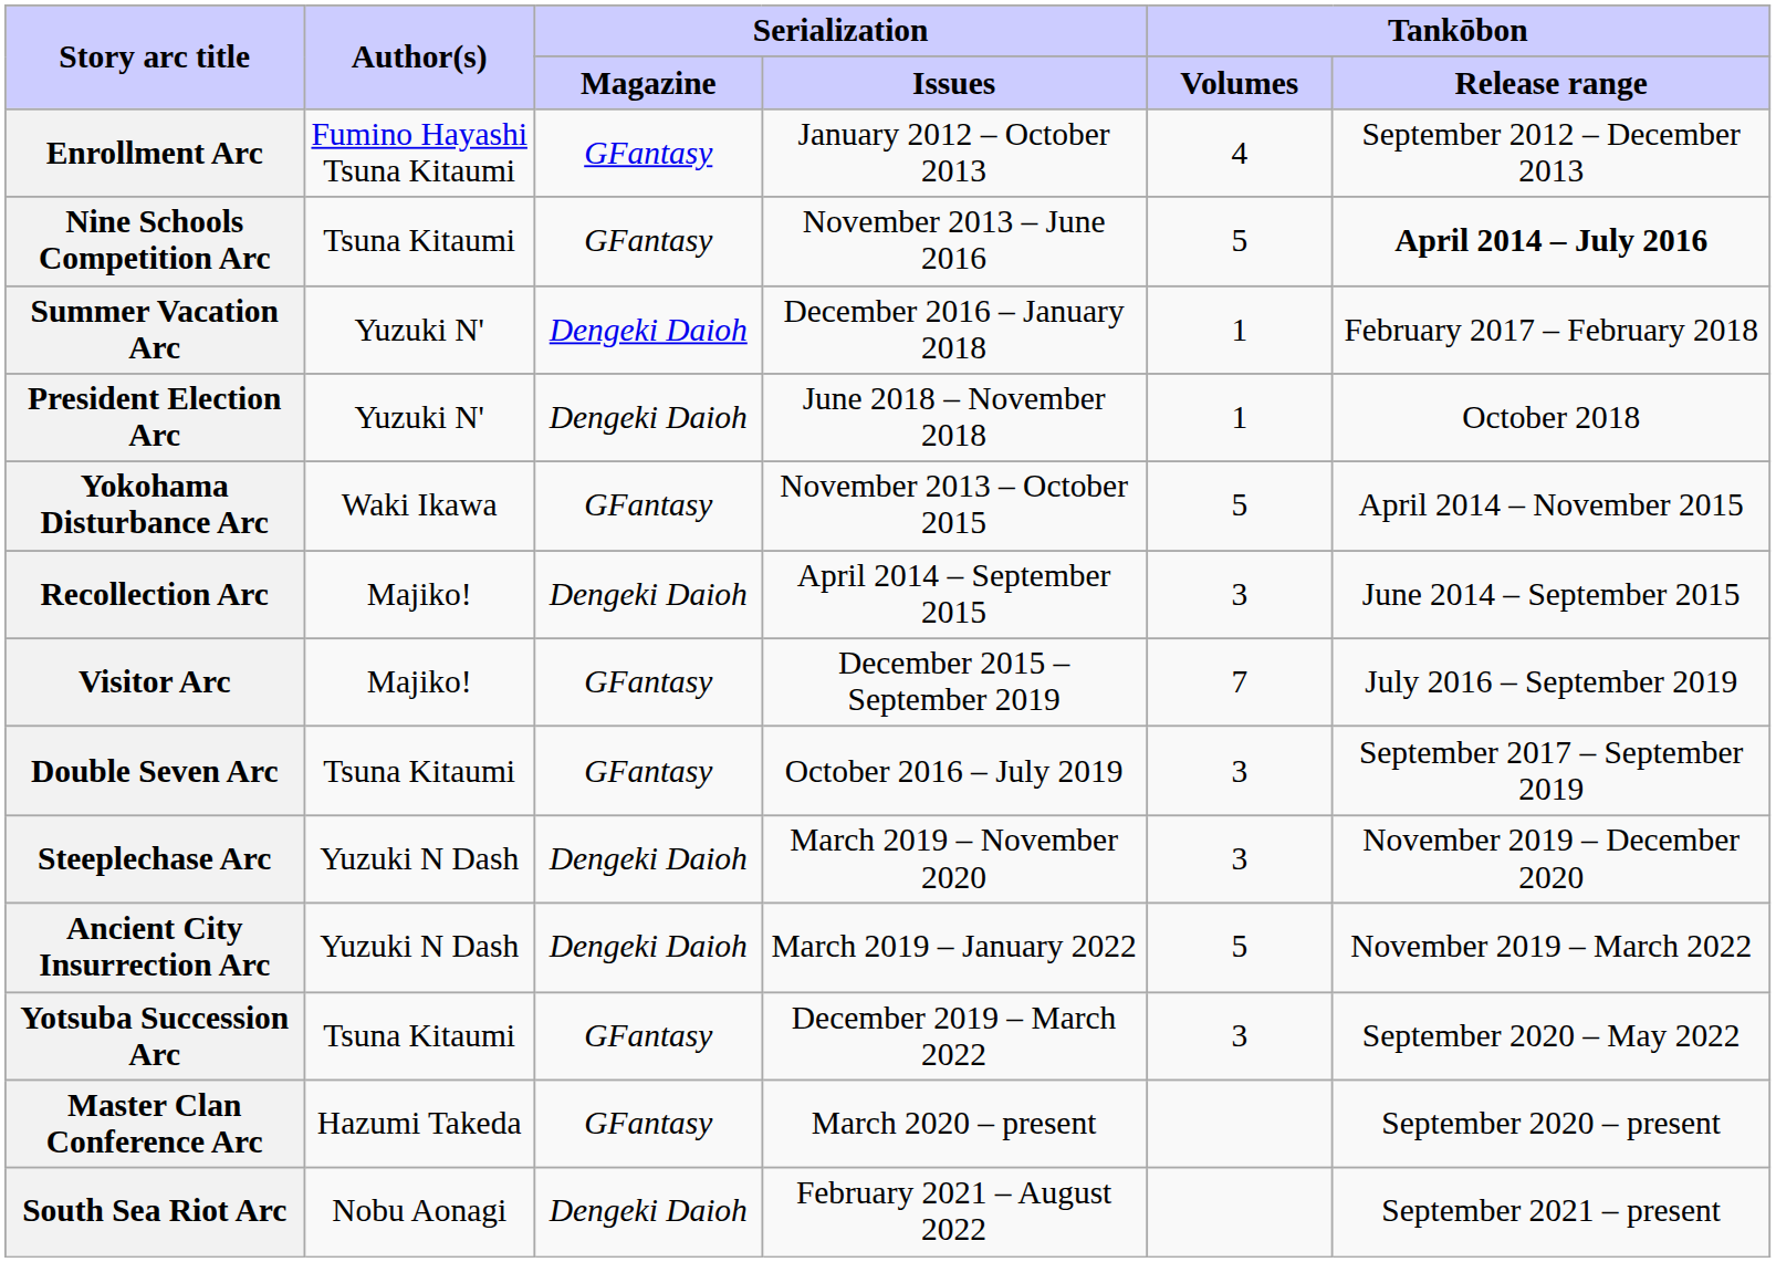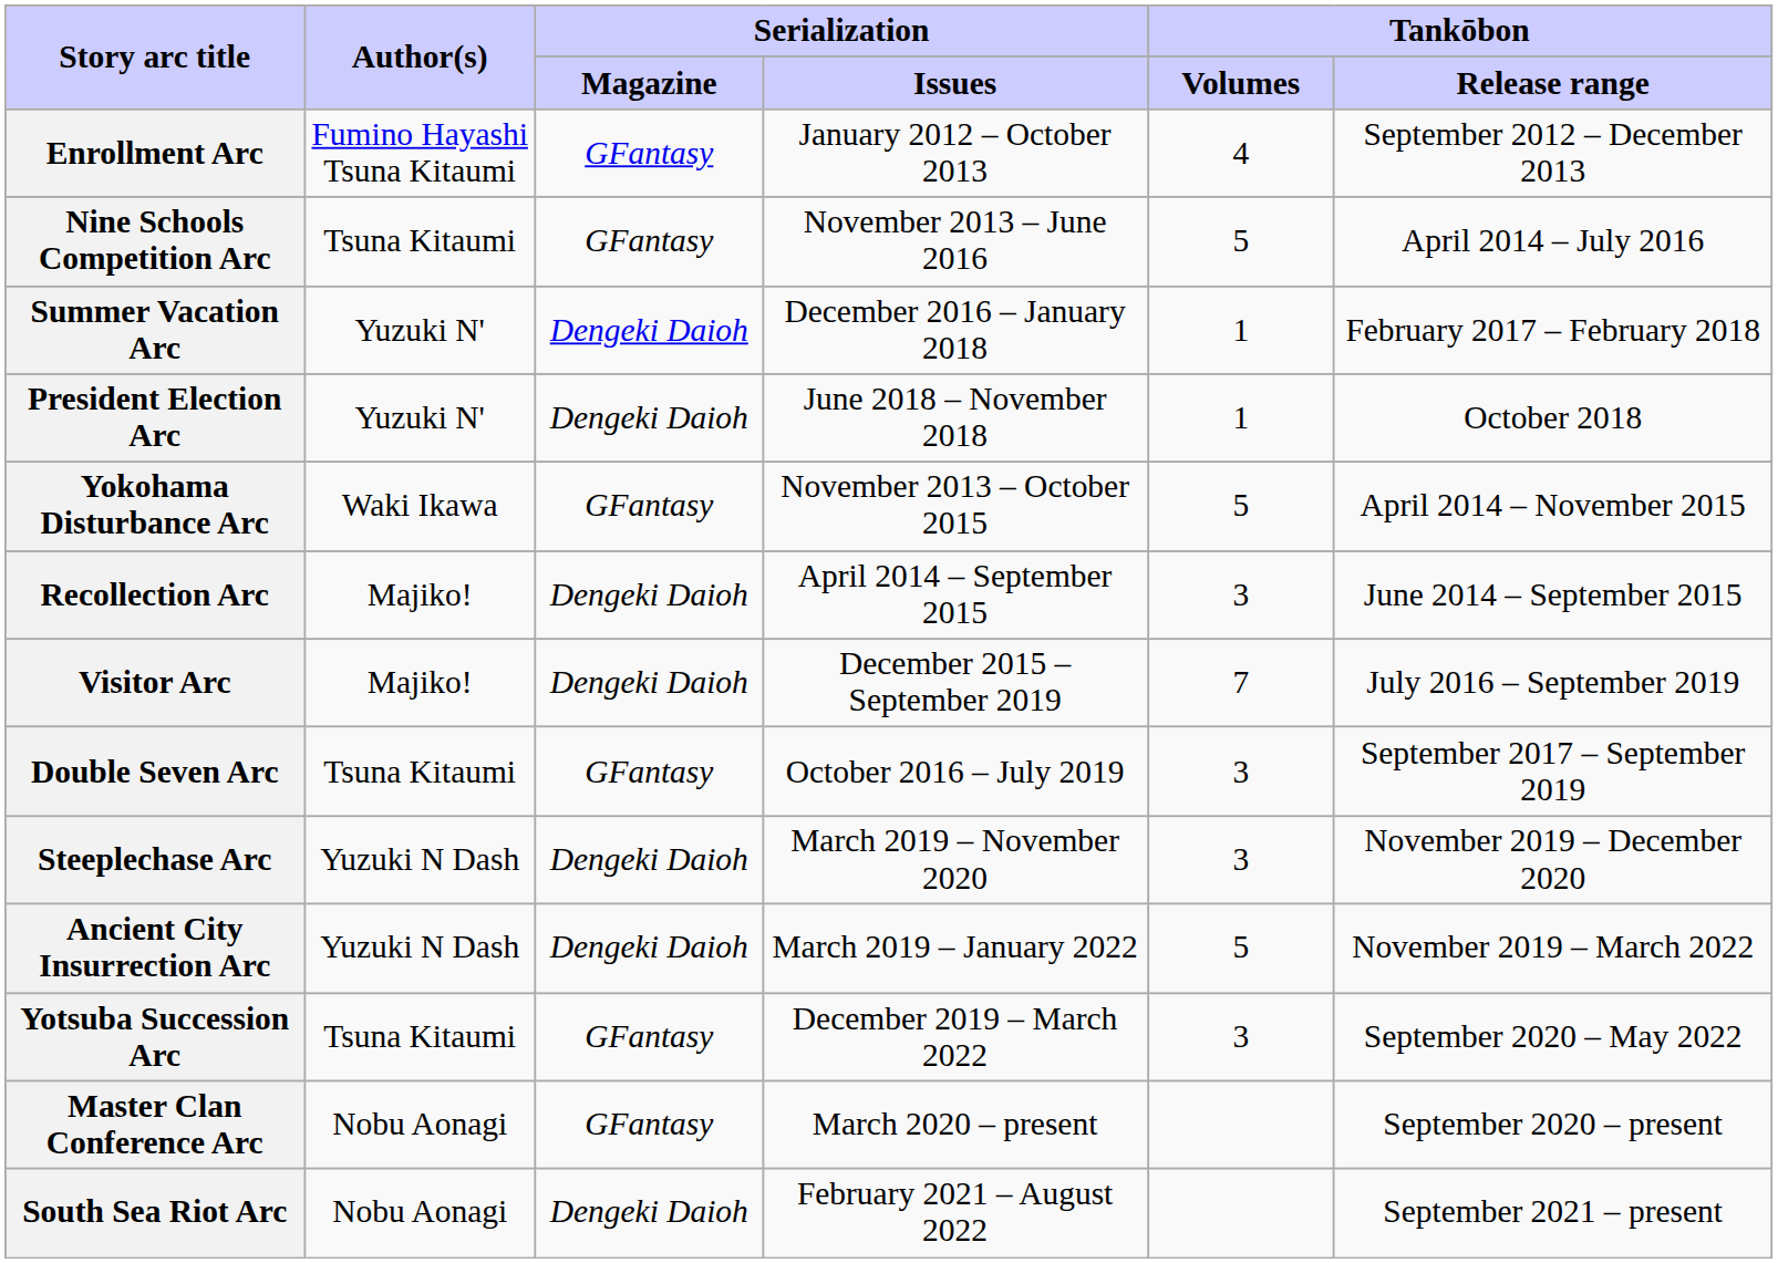Nine Schools Competition Arc | Tankōbon / Release range: bold -> normal
Visitor Arc | Serialization / Magazine: GFantasy -> Dengeki Daioh
Master Clan Conference Arc | Author(s): Hazumi Takeda -> Nobu Aonagi
